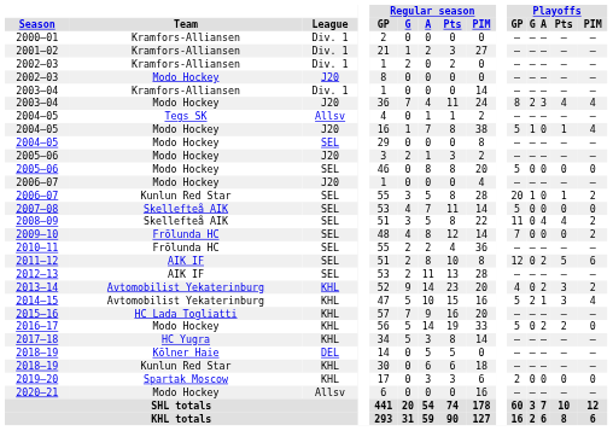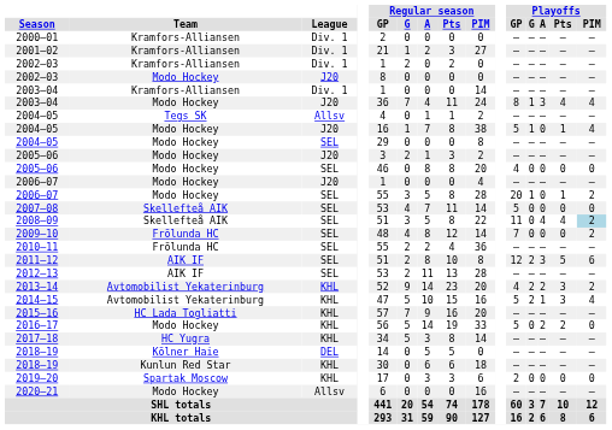2003–04 / J20 | Playoffs / G: 2 -> 1
2005–06 / SEL | Playoffs / GP: 5 -> 4
2006–07 / SEL | Team: Kunlun Red Star -> Modo Hockey
2008–09 | Playoffs / PIM: no background -> lightblue background
2011–12 | Playoffs / G: 0 -> 2
2011–12 | Playoffs / A: 2 -> 3
2013–14 | Playoffs / G: 0 -> 2
